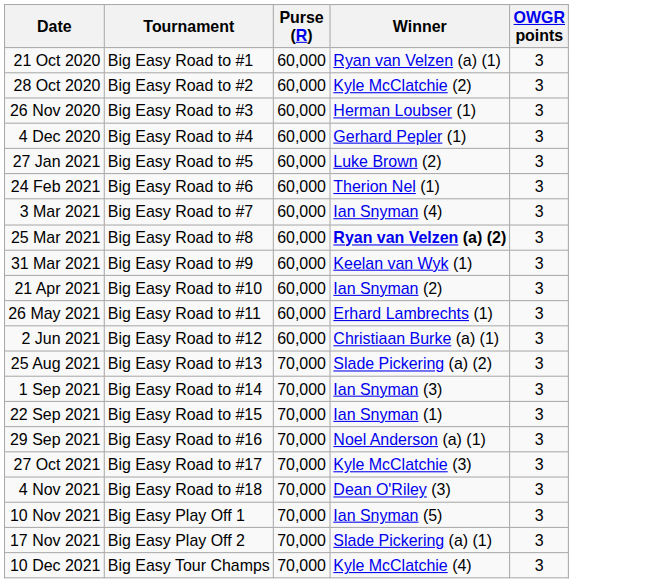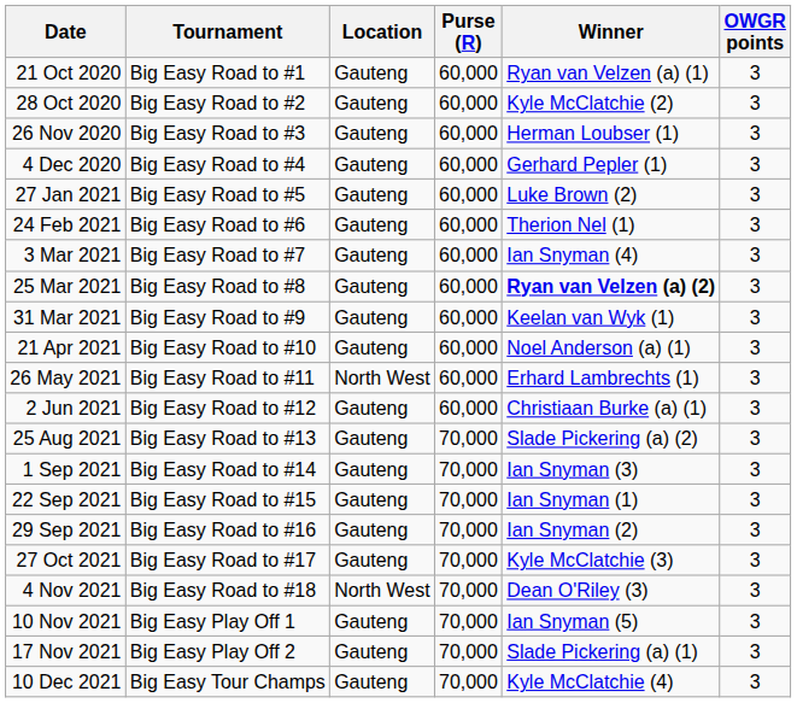+ column: Location | Gauteng | Gauteng | Gauteng | Gauteng | Gauteng | Gauteng | Gauteng | Gauteng | Gauteng | Gauteng | North West | Gauteng | Gauteng | Gauteng | Gauteng | Gauteng | Gauteng | North West | Gauteng | Gauteng | Gauteng
21 Apr 2021 | Winner: Ian Snyman (2) -> Noel Anderson (a) (1)
29 Sep 2021 | Winner: Noel Anderson (a) (1) -> Ian Snyman (2)
